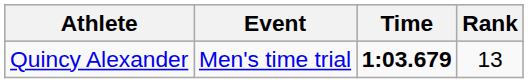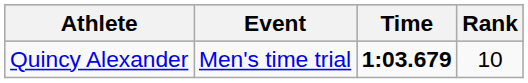Quincy Alexander | Rank: 13 -> 10
